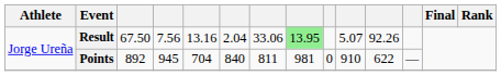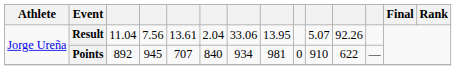Result | column 3: 67.50 -> 11.04
Result | column 5: 13.16 -> 13.61
Result | column 8: lightgreen background -> no background
Points | column 5: 704 -> 707
Points | column 7: 811 -> 934
